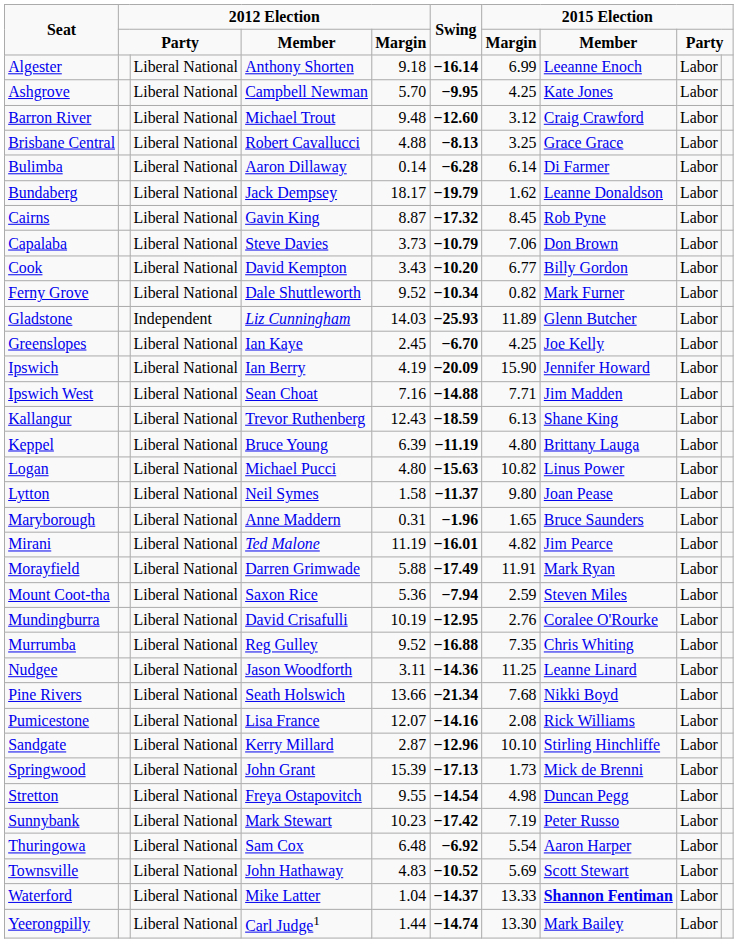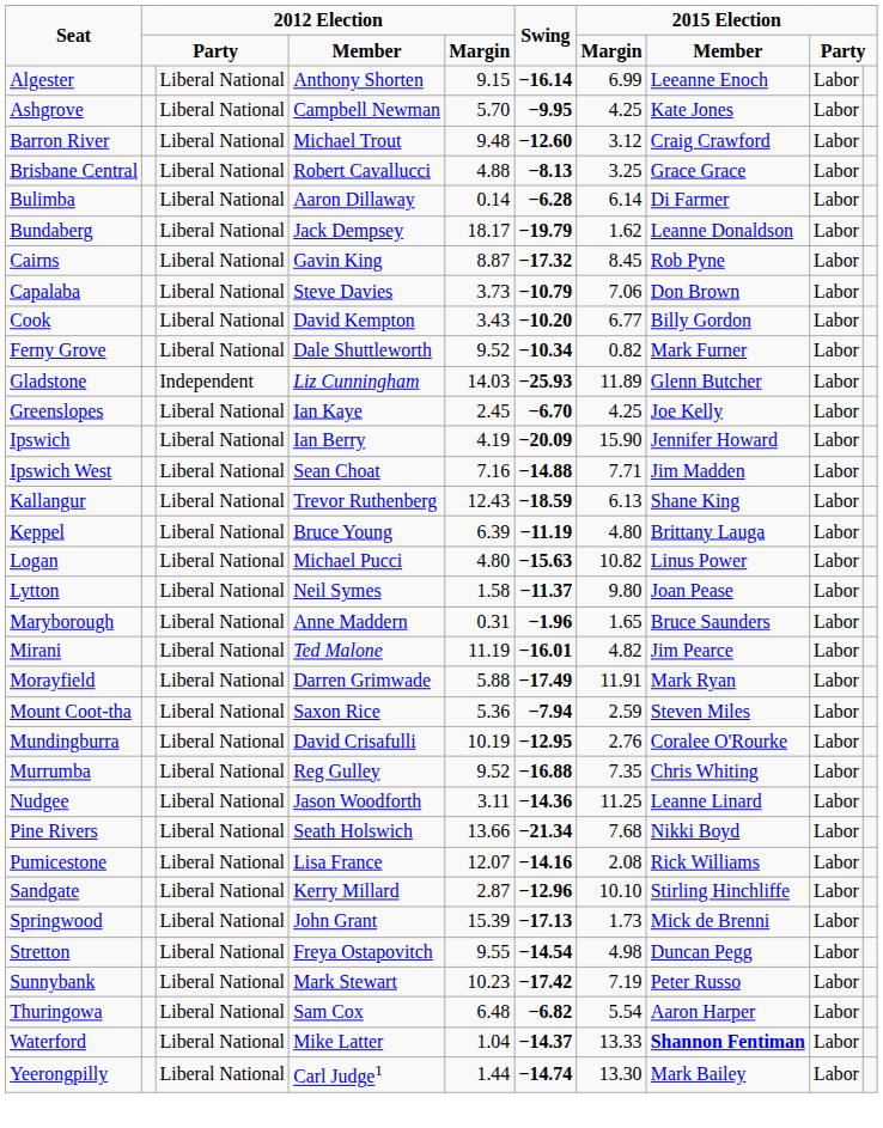Algester | column 5: 9.18 -> 9.15
Thuringowa | Swing: −6.92 -> −6.82
- row: Townsville | Liberal National | John Hathaway | 4.83 | −10.52 | 5.69 | Scott Stewart | Labor
